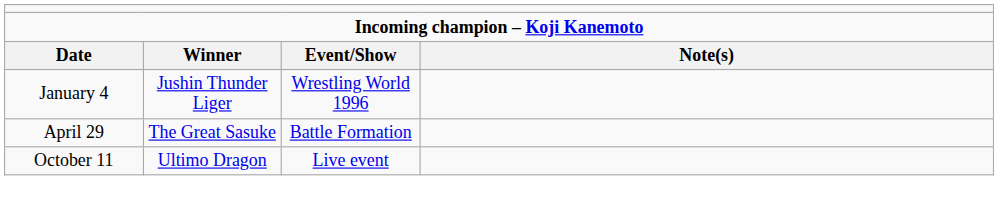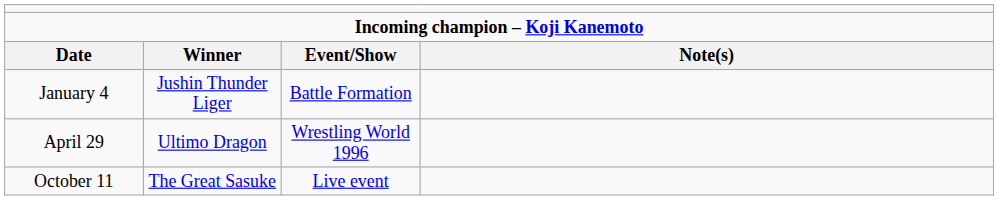January 4 | column 3: Wrestling World 1996 -> Battle Formation
April 29 | column 2: The Great Sasuke -> Ultimo Dragon
April 29 | column 3: Battle Formation -> Wrestling World 1996
October 11 | column 2: Ultimo Dragon -> The Great Sasuke
